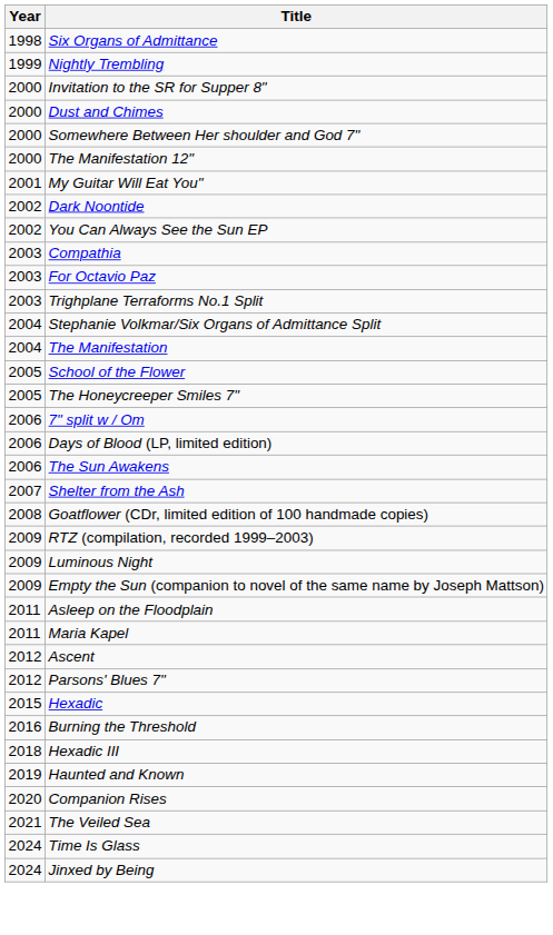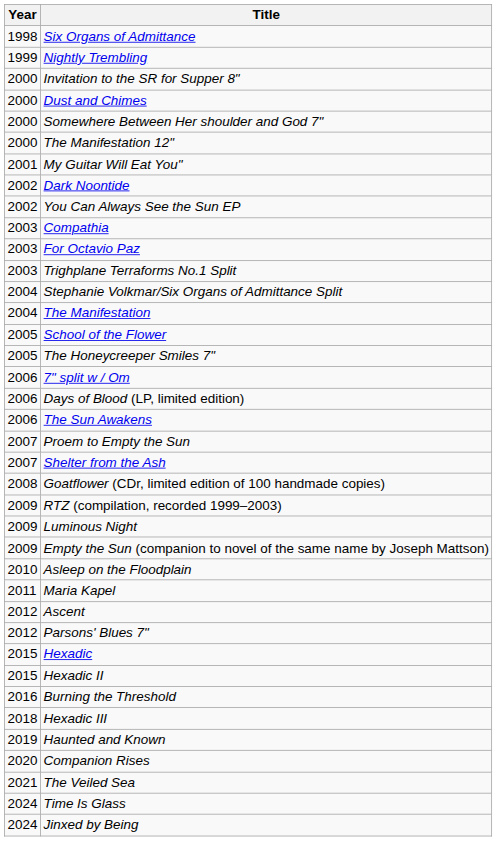+ row: 2007 | Proem to Empty the Sun
Asleep on the Floodplain | Year: 2011 -> 2010
+ row: 2015 | Hexadic II
